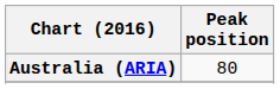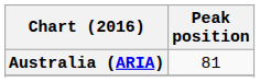Australia (ARIA) | Peak position: 80 -> 81
